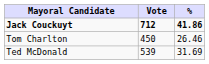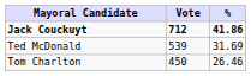rows swapped: Ted McDonald <-> Tom Charlton
